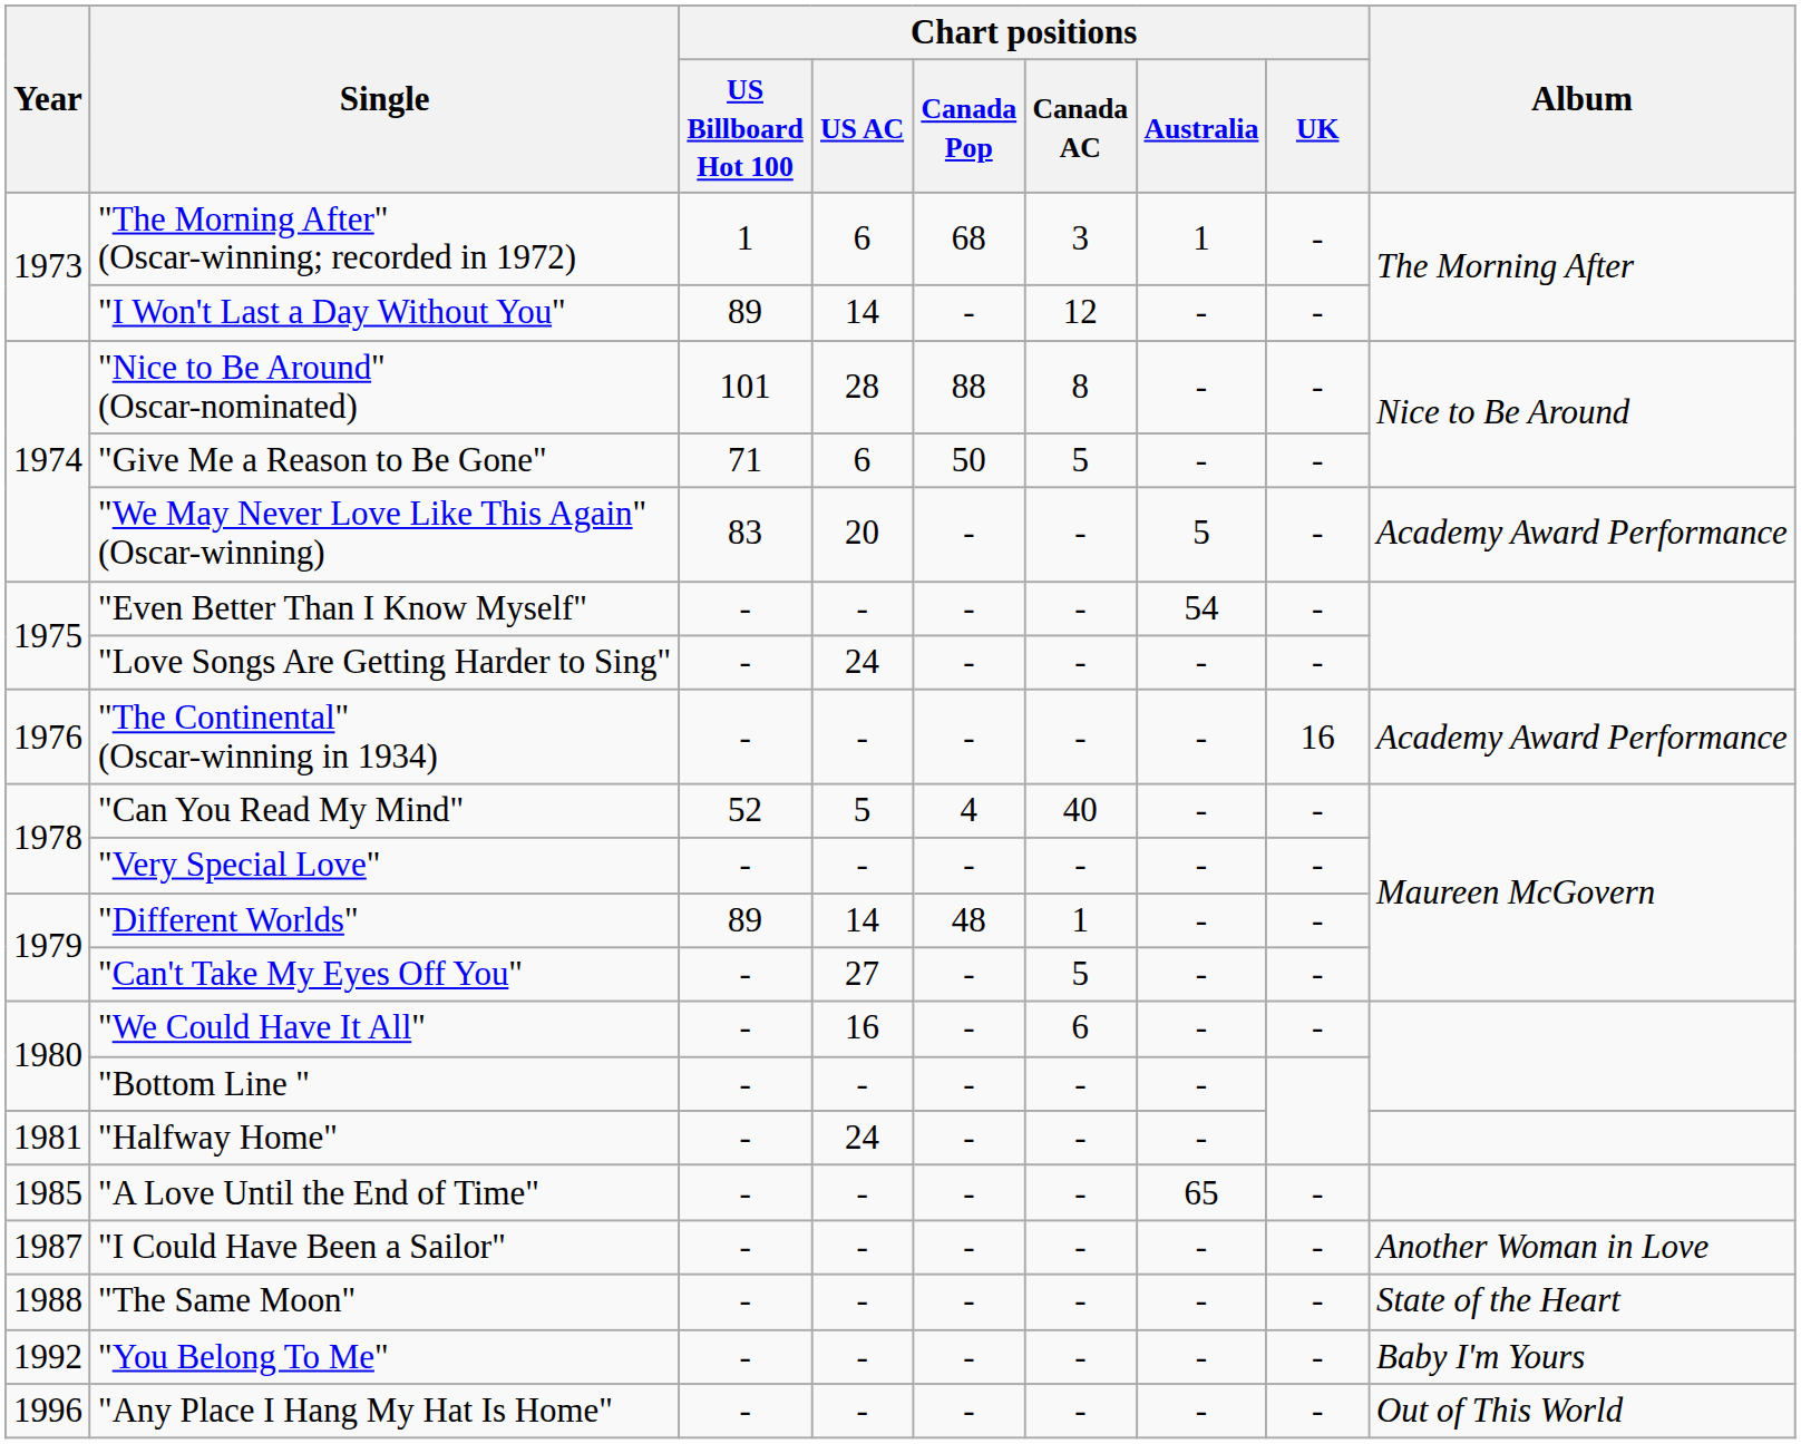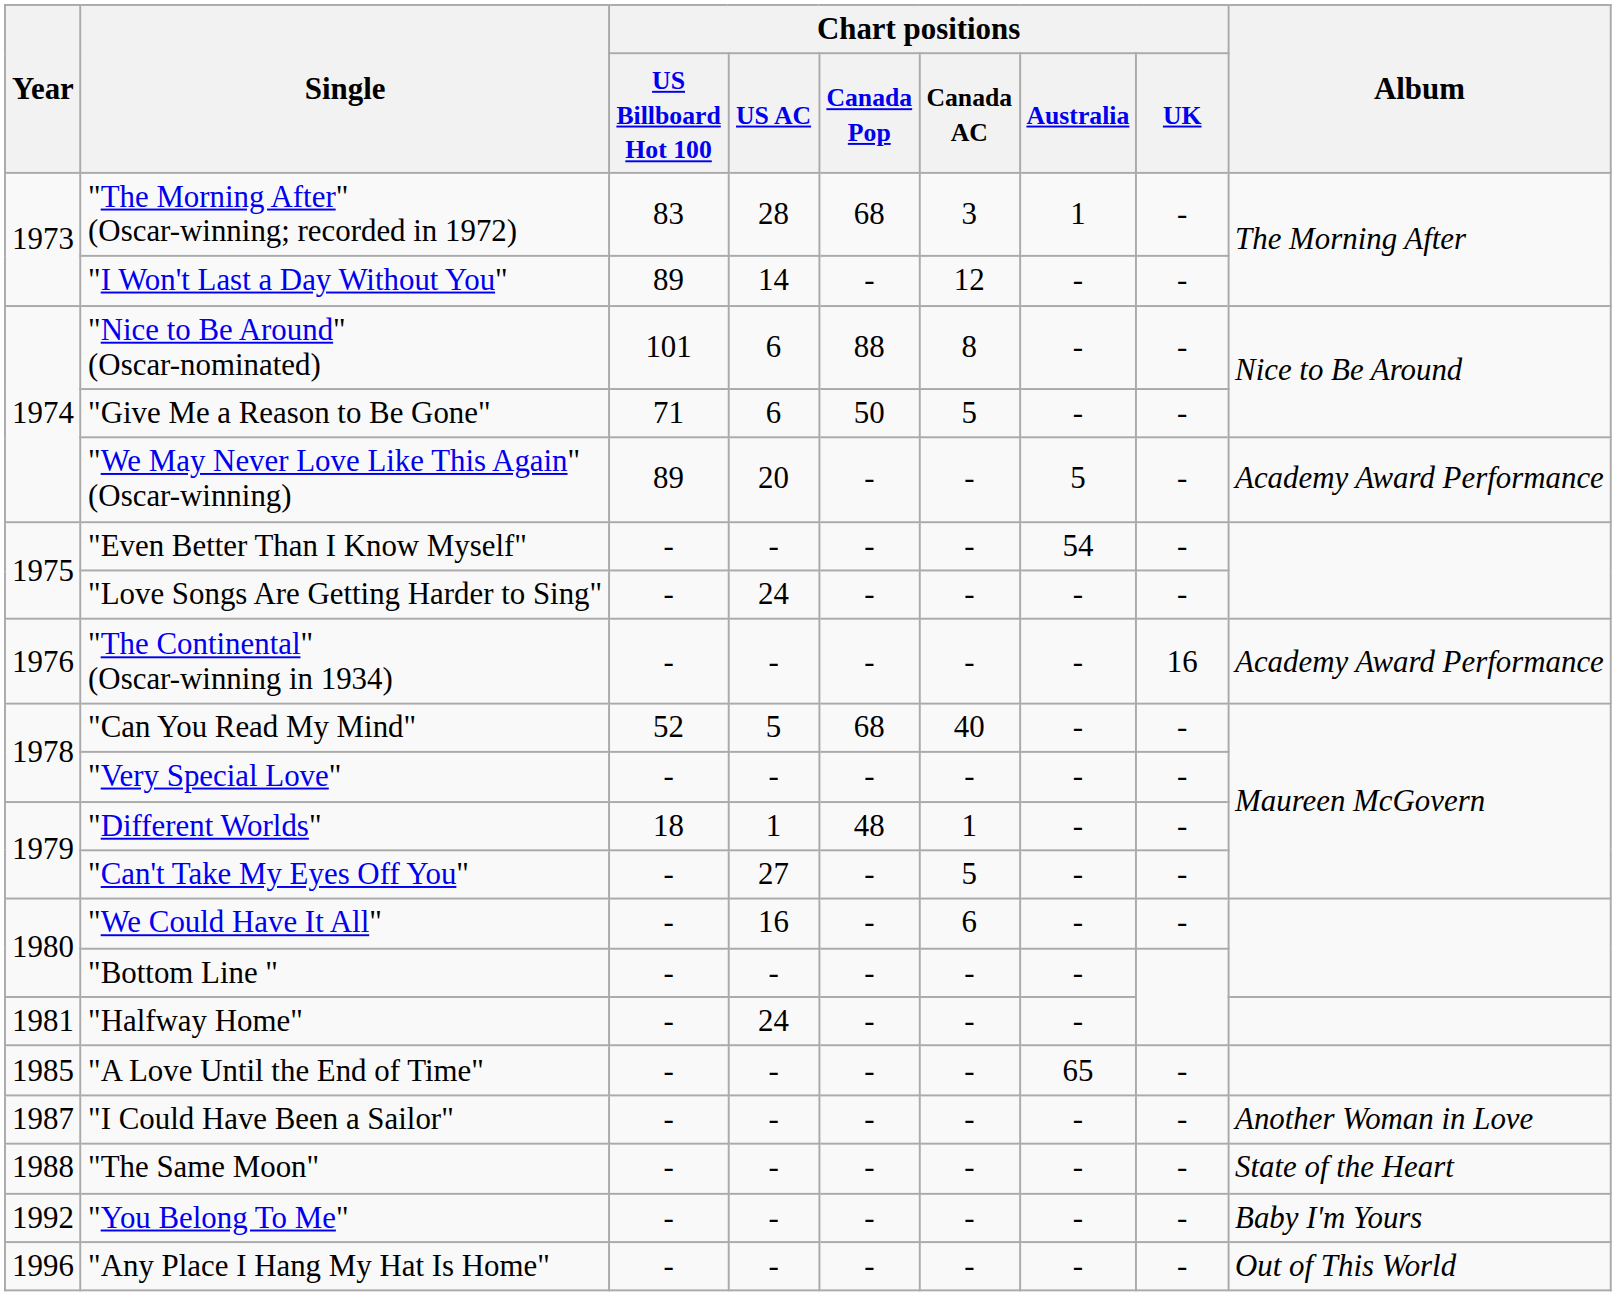"The Morning After" (Oscar-winning; recorded in 1972) | Chart positions / US Billboard Hot 100: 1 -> 83
"The Morning After" (Oscar-winning; recorded in 1972) | Chart positions / US AC: 6 -> 28
"Nice to Be Around" (Oscar-nominated) | Chart positions / US AC: 28 -> 6
"We May Never Love Like This Again" (Oscar-winning) | Chart positions / US Billboard Hot 100: 83 -> 89
"Can You Read My Mind" | Chart positions / Canada Pop: 4 -> 68
"Different Worlds" | Chart positions / US Billboard Hot 100: 89 -> 18
"Different Worlds" | Chart positions / US AC: 14 -> 1
